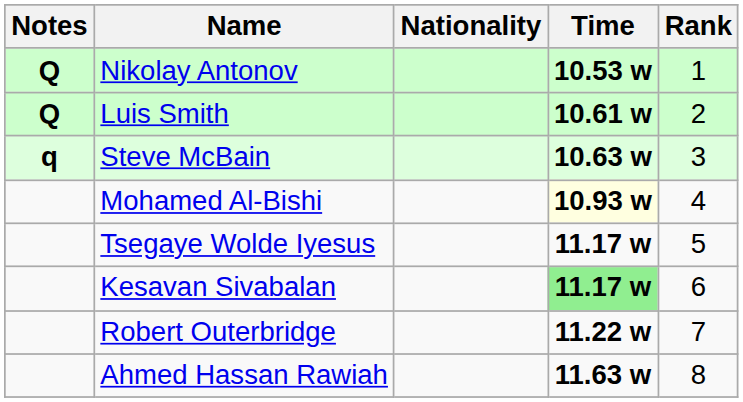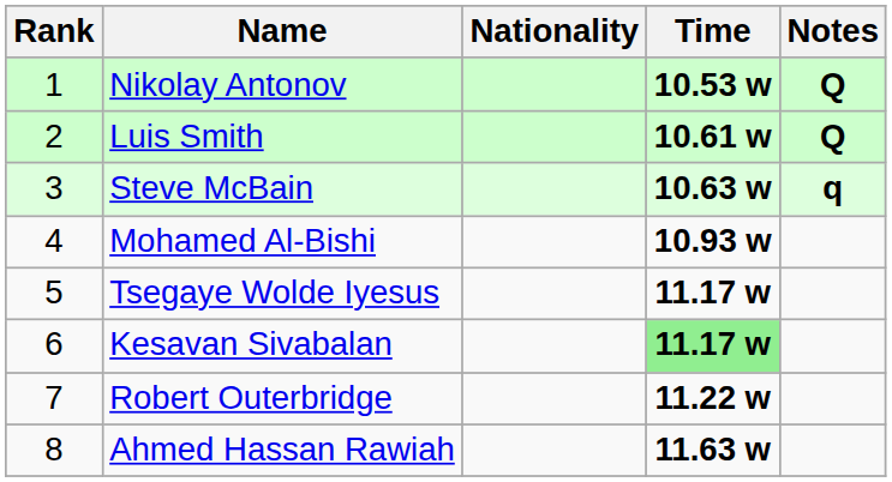columns swapped: Rank <-> Notes
Mohamed Al-Bishi | Time: lightyellow background -> no background
